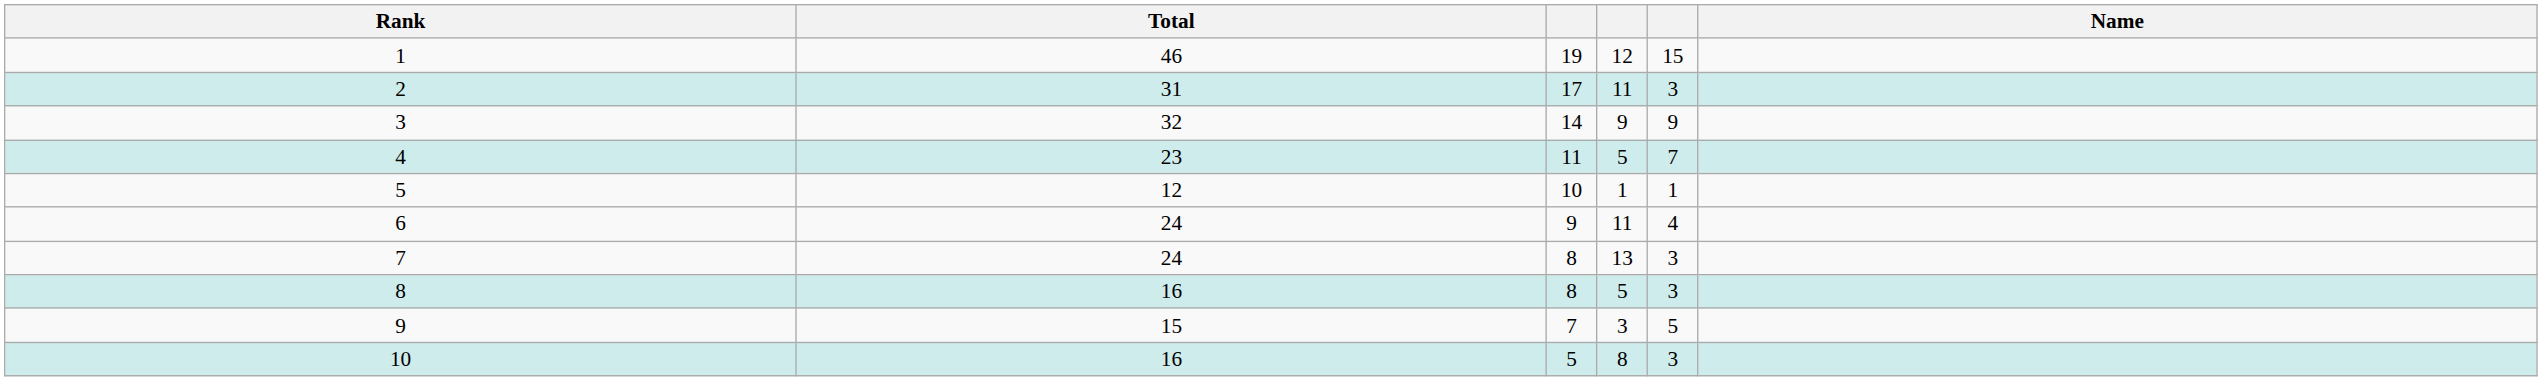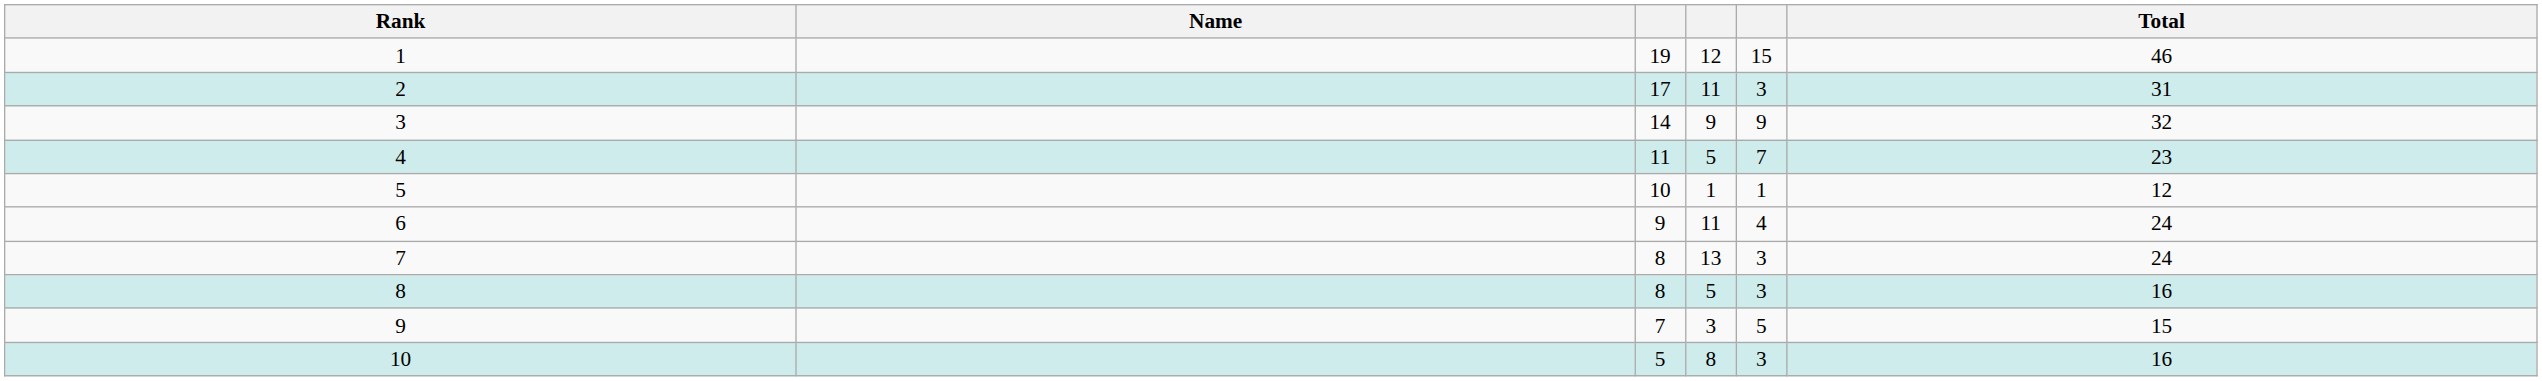columns swapped: Name <-> Total
